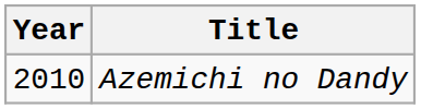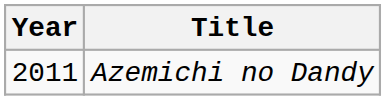Azemichi no Dandy | Year: 2010 -> 2011
